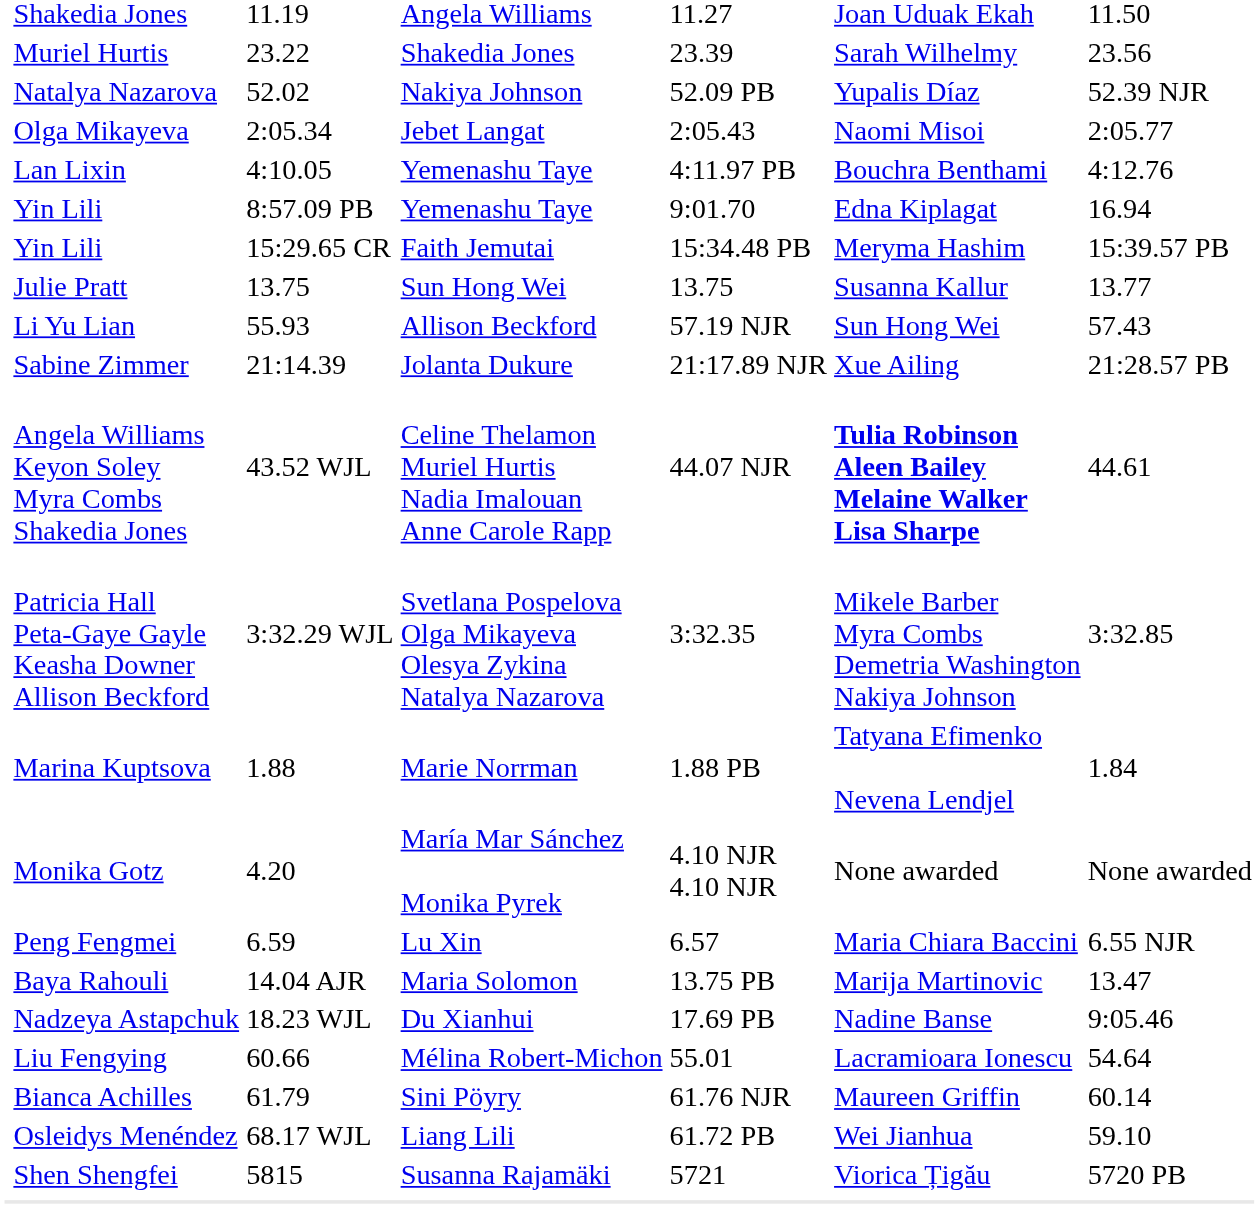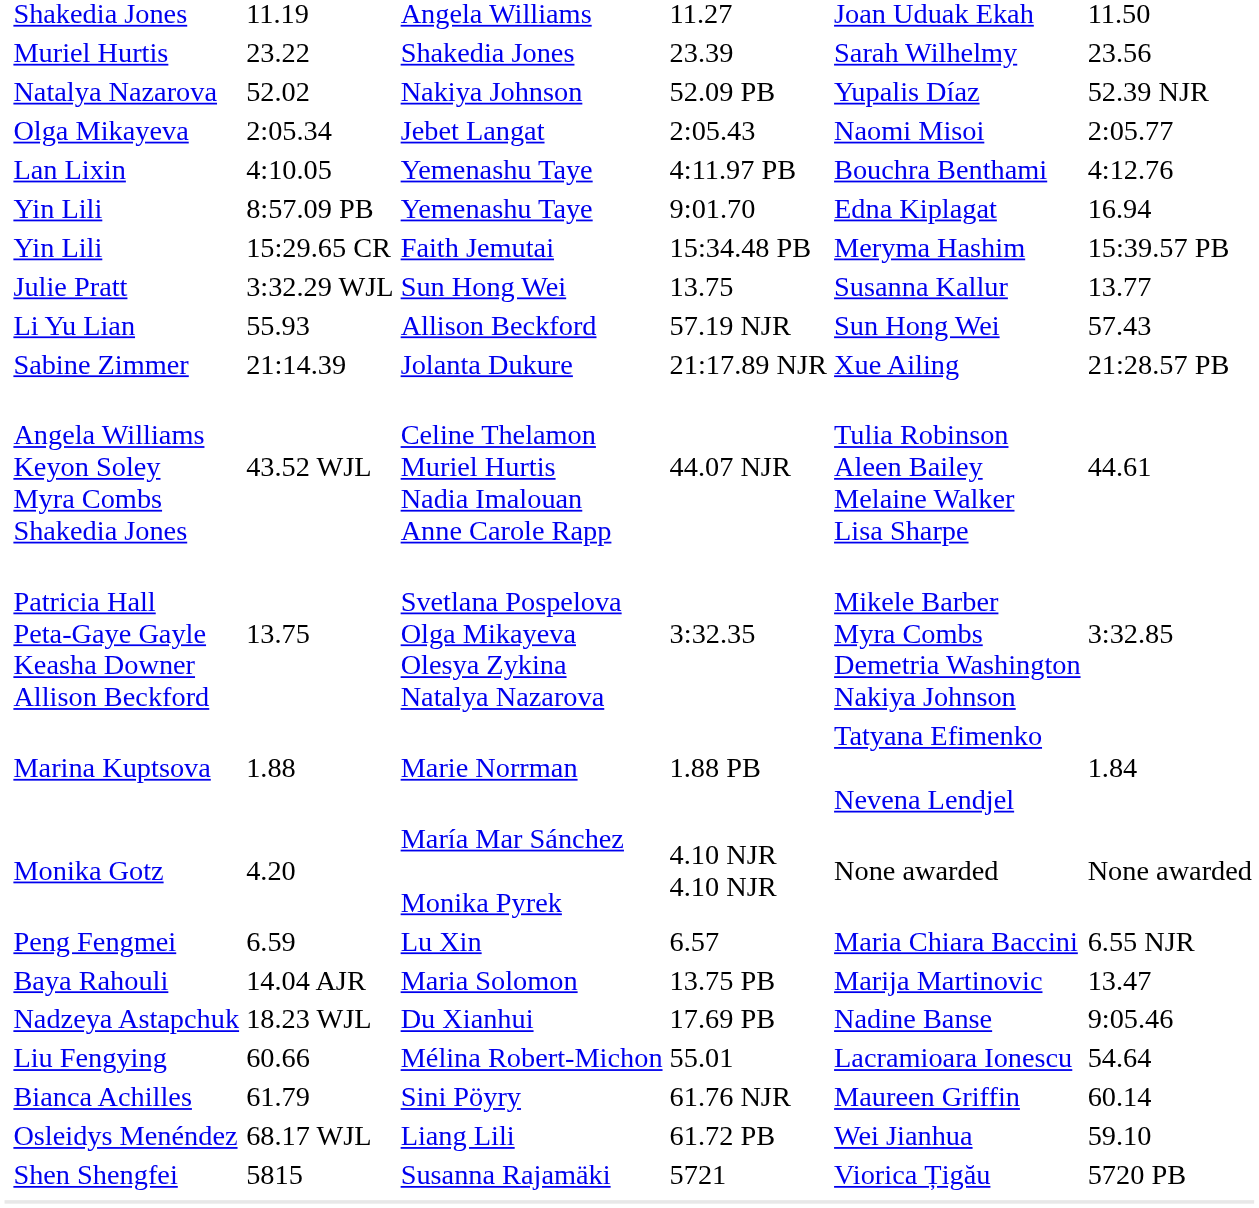Julie Pratt | column 3: 13.75 -> 3:32.29 WJL
Angela Williams Keyon Soley Myra Combs Shakedia Jones | column 6: bold -> normal
Patricia Hall Peta-Gaye Gayle Keasha Downer Allison Beckford | column 3: 3:32.29 WJL -> 13.75
